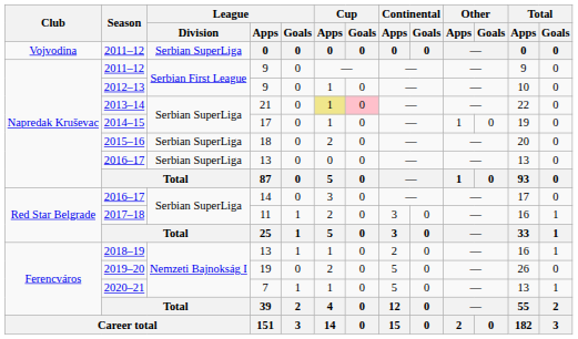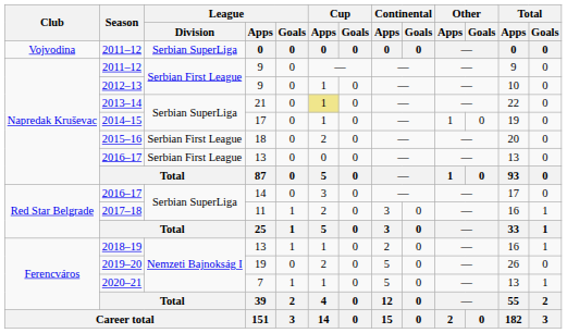2013–14 | Cup / Goals: pink background -> no background
2015–16 | League / Division: Serbian SuperLiga -> Serbian First League
2016–17 / 13 | League / Division: Serbian SuperLiga -> Serbian First League
